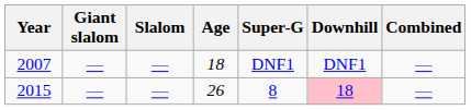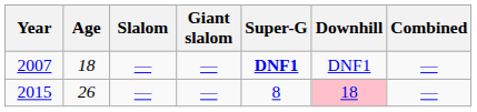columns swapped: Age <-> Giant slalom
2007 | Super-G: normal -> bold
